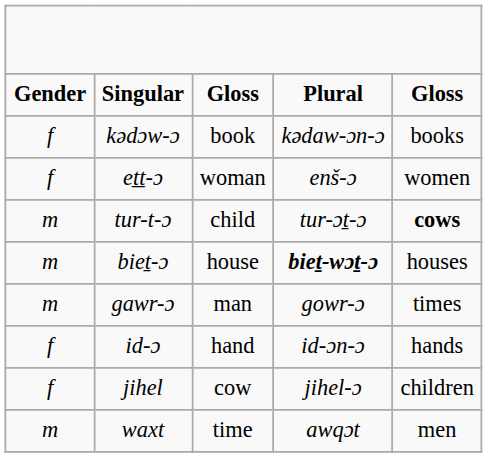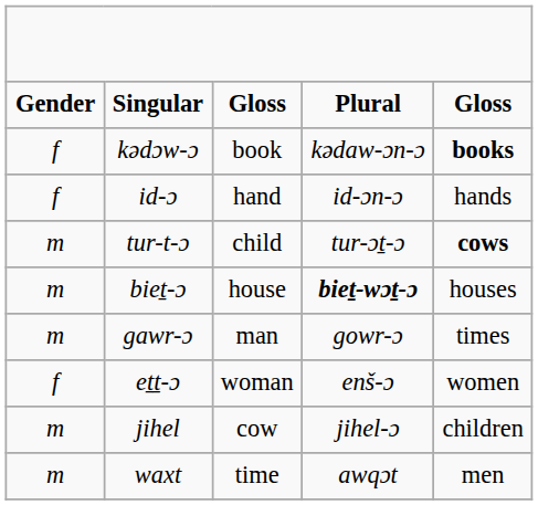kədɔw-ɔ | column 5: normal -> bold
rows swapped: id-ɔ <-> eṯṯ-ɔ
jihel | Gender: f -> m
